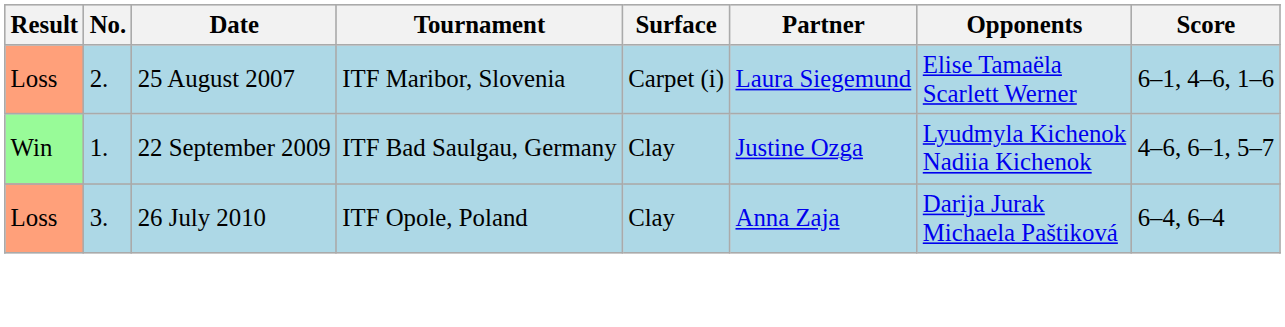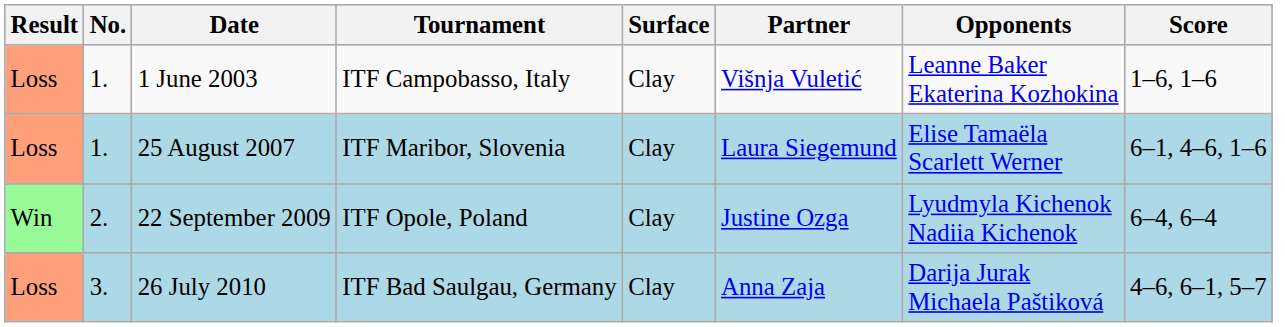+ row: Loss | 1. | 1 June 2003 | ITF Campobasso, Italy | Clay | Višnja Vuletić | Leanne Baker Ekaterina Kozhokina | 1–6, 1–6
25 August 2007 | No.: 2. -> 1.
25 August 2007 | Surface: Carpet (i) -> Clay
22 September 2009 | No.: 1. -> 2.
22 September 2009 | Tournament: ITF Bad Saulgau, Germany -> ITF Opole, Poland
22 September 2009 | Score: 4–6, 6–1, 5–7 -> 6–4, 6–4
26 July 2010 | Tournament: ITF Opole, Poland -> ITF Bad Saulgau, Germany
26 July 2010 | Score: 6–4, 6–4 -> 4–6, 6–1, 5–7
